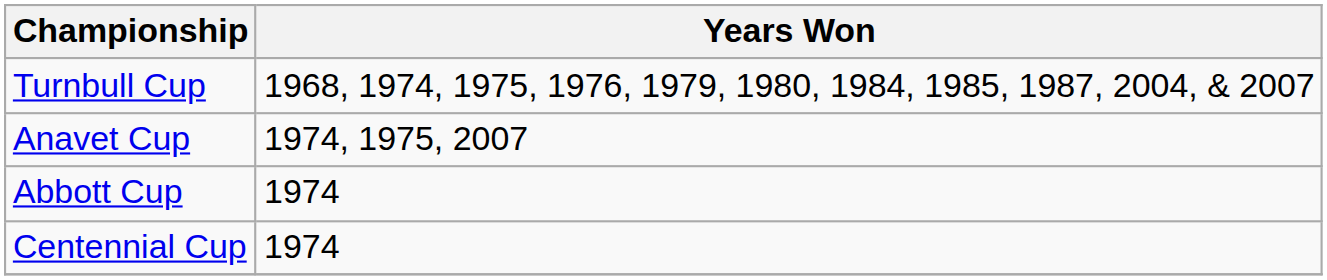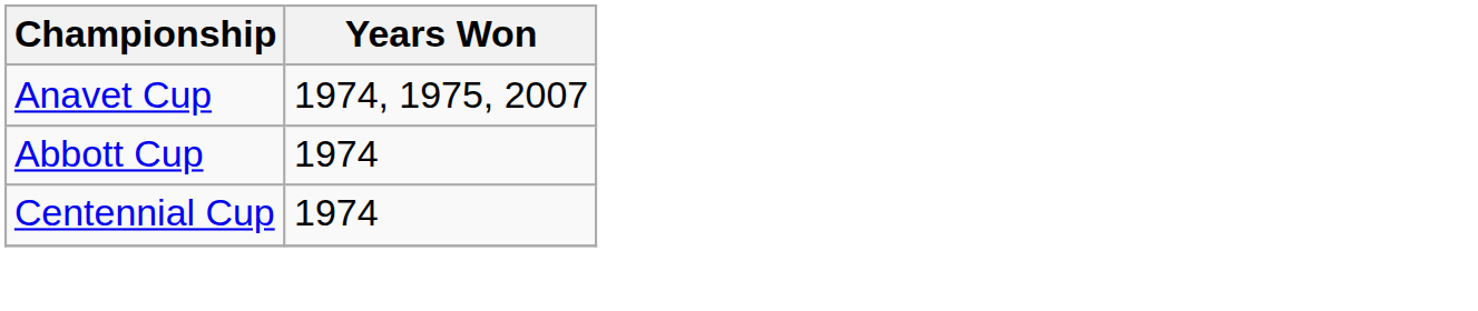- row: Turnbull Cup | 1968, 1974, 1975, 1976, 1979, 1980, 1984, 1985, 1987, 2004, & 2007
